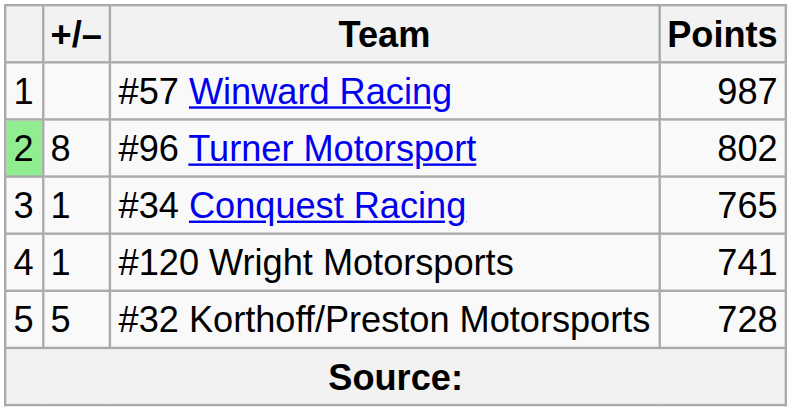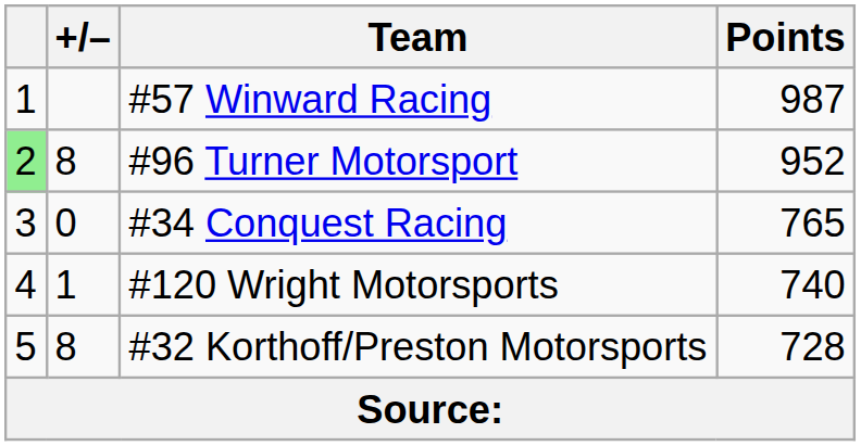#96 Turner Motorsport | Points: 802 -> 952
#34 Conquest Racing | +/–: 1 -> 0
#120 Wright Motorsports | Points: 741 -> 740
#32 Korthoff/Preston Motorsports | +/–: 5 -> 8
